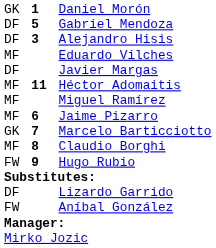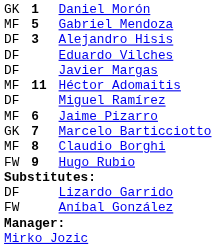Gabriel Mendoza | column 1: DF -> MF
Eduardo Vilches | column 1: MF -> DF
Miguel Ramírez | column 1: MF -> DF
